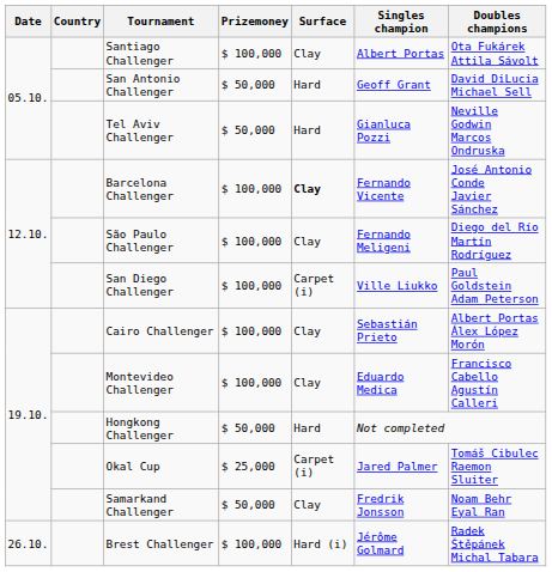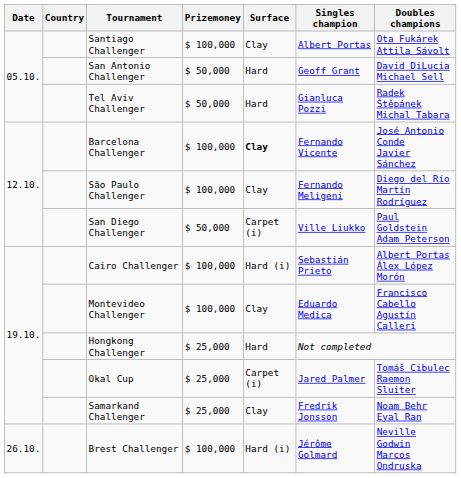Tel Aviv Challenger | Doubles champions: Neville Godwin Marcos Ondruska -> Radek Štěpánek Michal Tabara
San Diego Challenger | Prizemoney: $ 100,000 -> $ 50,000
Cairo Challenger | Surface: Clay -> Hard (i)
Hongkong Challenger | Prizemoney: $ 50,000 -> $ 25,000
Samarkand Challenger | Prizemoney: $ 50,000 -> $ 25,000
Brest Challenger | Doubles champions: Radek Štěpánek Michal Tabara -> Neville Godwin Marcos Ondruska
